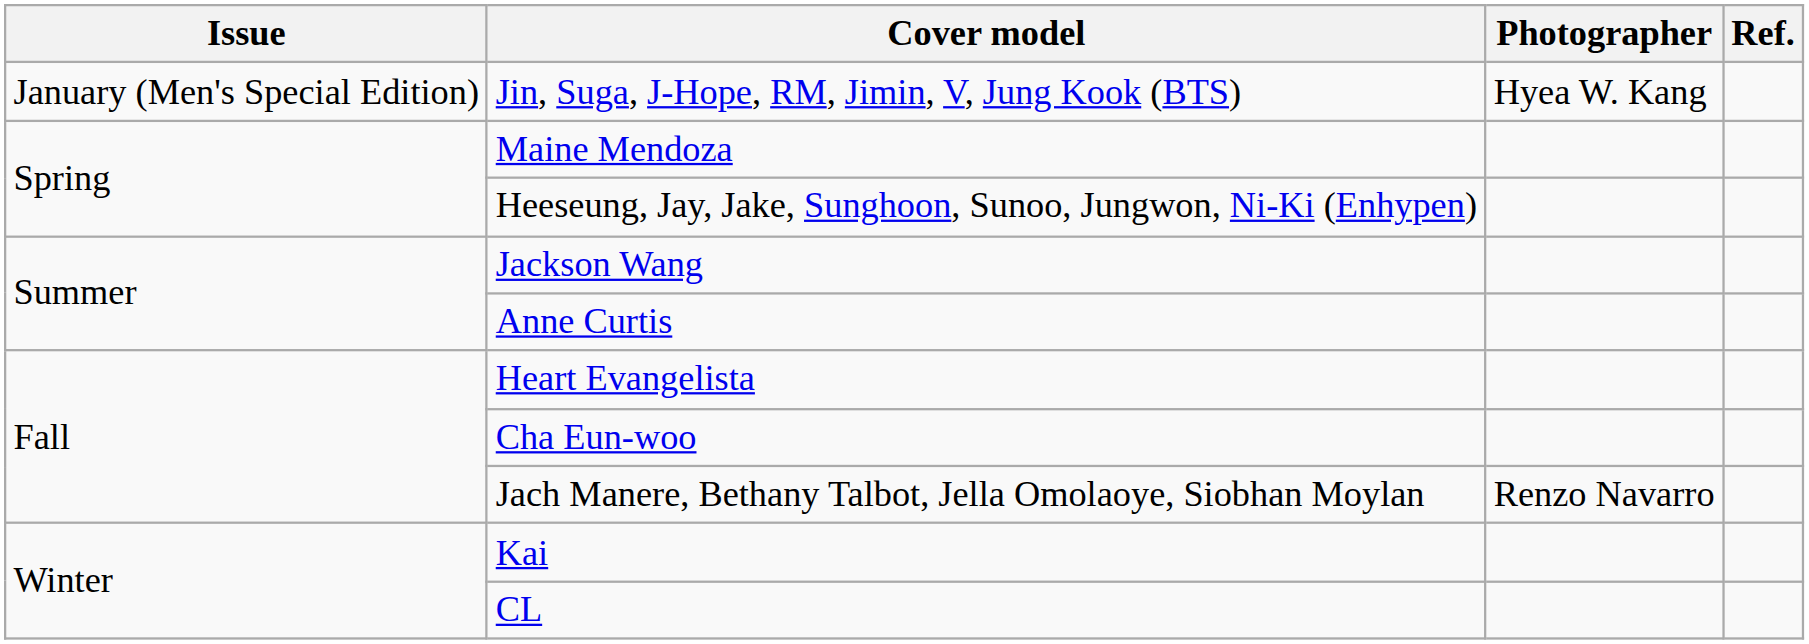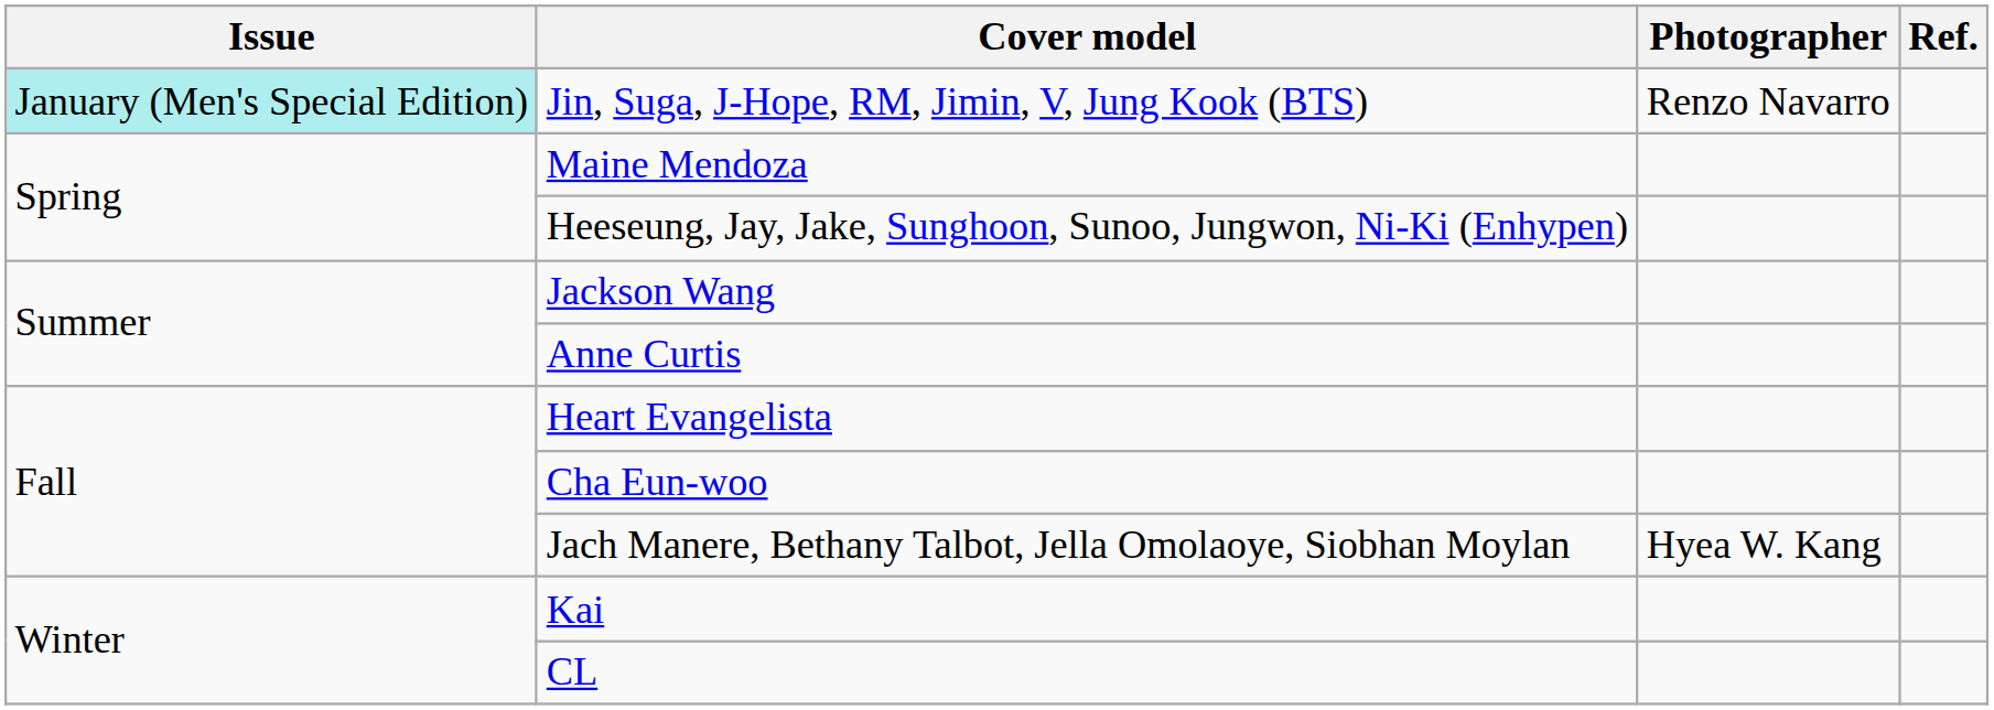Jin, Suga, J-Hope, RM, Jimin, V, Jung Kook (BTS) | Issue: no background -> paleturquoise background
Jin, Suga, J-Hope, RM, Jimin, V, Jung Kook (BTS) | Photographer: Hyea W. Kang -> Renzo Navarro
Jach Manere, Bethany Talbot, Jella Omolaoye, Siobhan Moylan | Photographer: Renzo Navarro -> Hyea W. Kang
